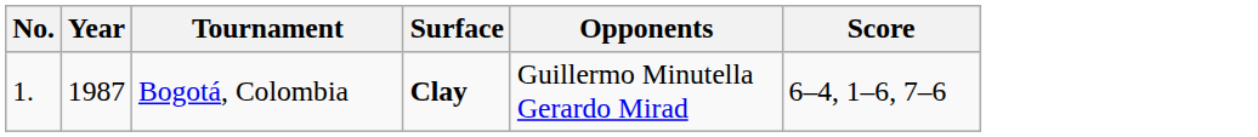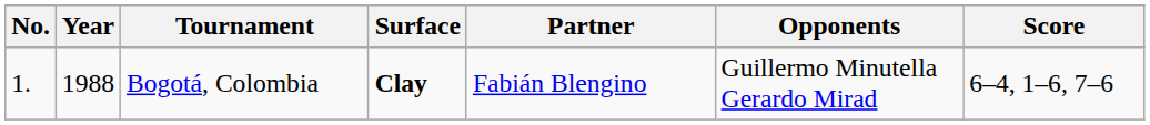+ column: Partner | Fabián Blengino
Bogotá, Colombia | Year: 1987 -> 1988
